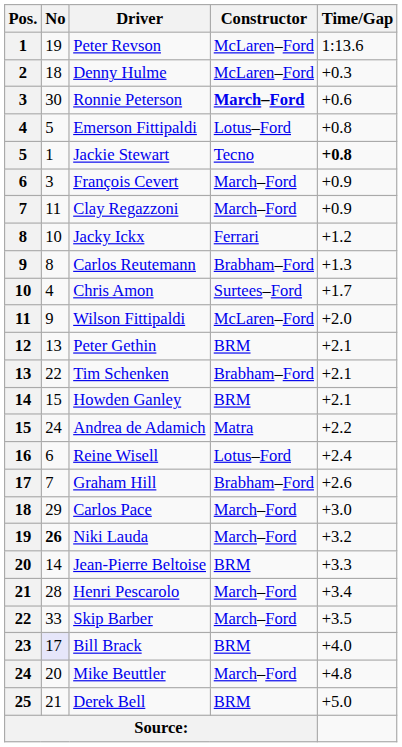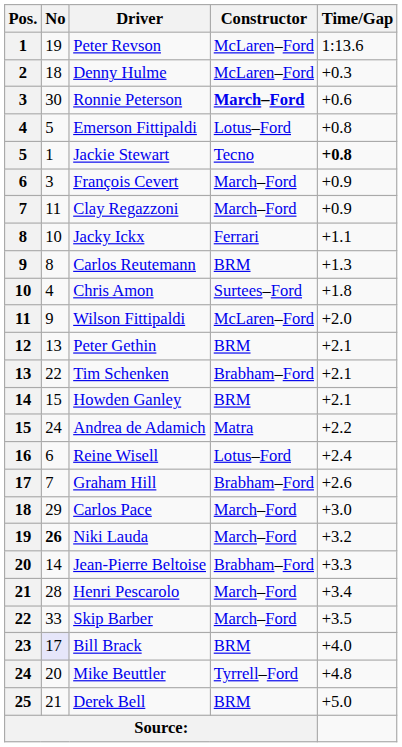Jacky Ickx | Time/Gap: +1.2 -> +1.1
Carlos Reutemann | Constructor: Brabham–Ford -> BRM
Chris Amon | Time/Gap: +1.7 -> +1.8
Jean-Pierre Beltoise | Constructor: BRM -> Brabham–Ford
Mike Beuttler | Constructor: March–Ford -> Tyrrell–Ford
